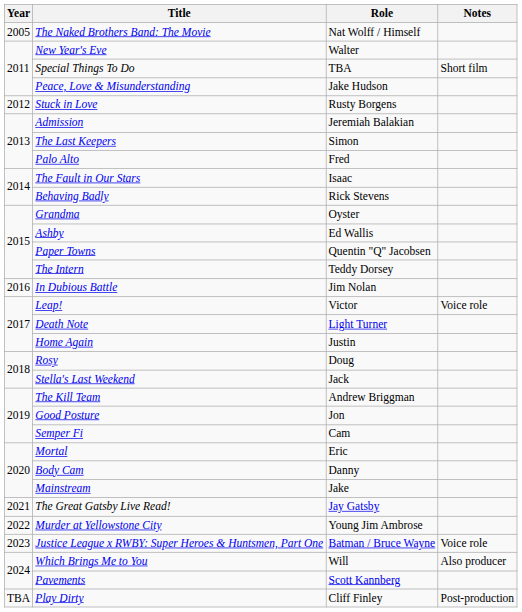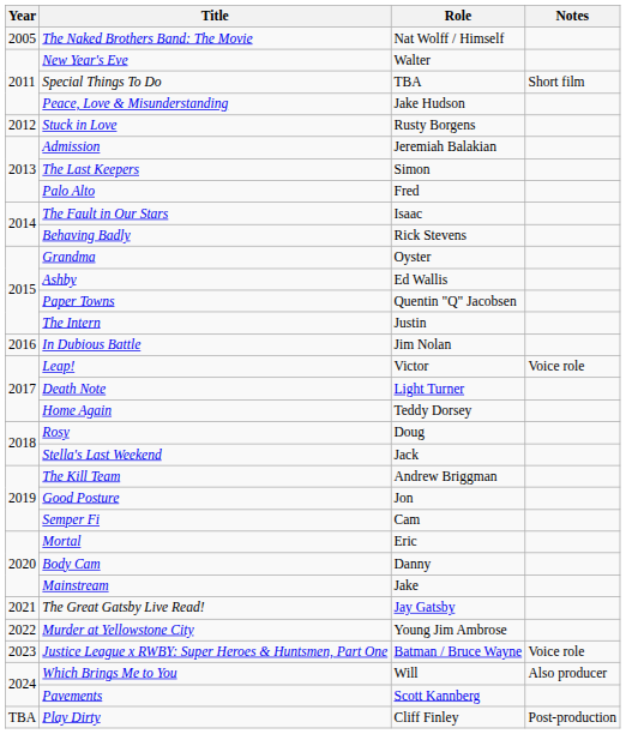The Intern | Role: Teddy Dorsey -> Justin
Home Again | Role: Justin -> Teddy Dorsey
